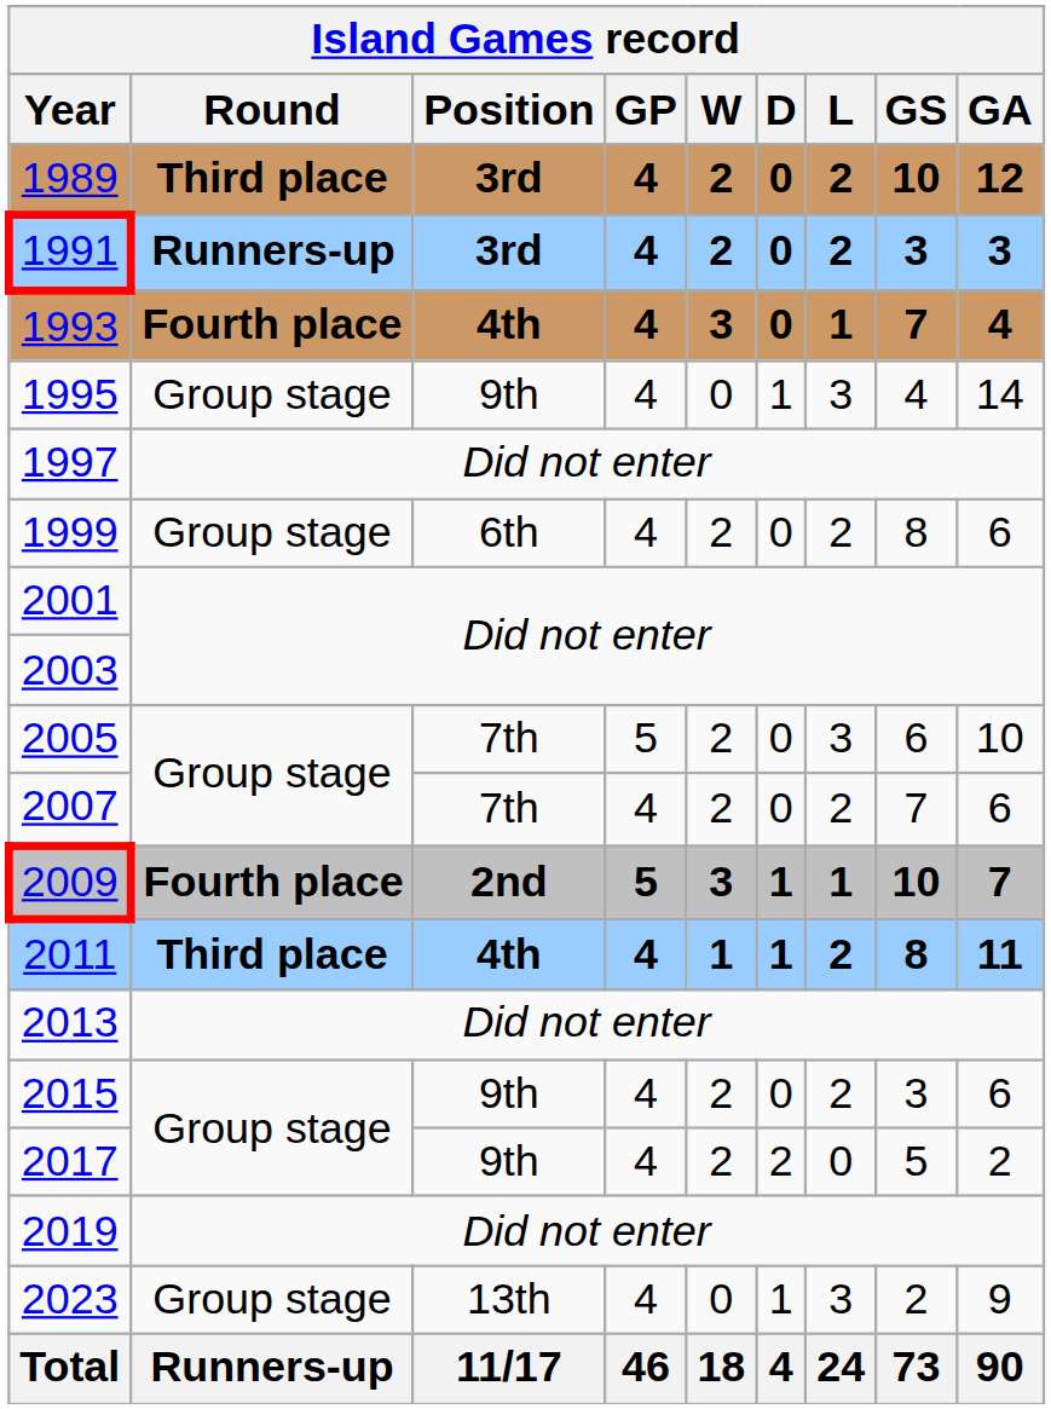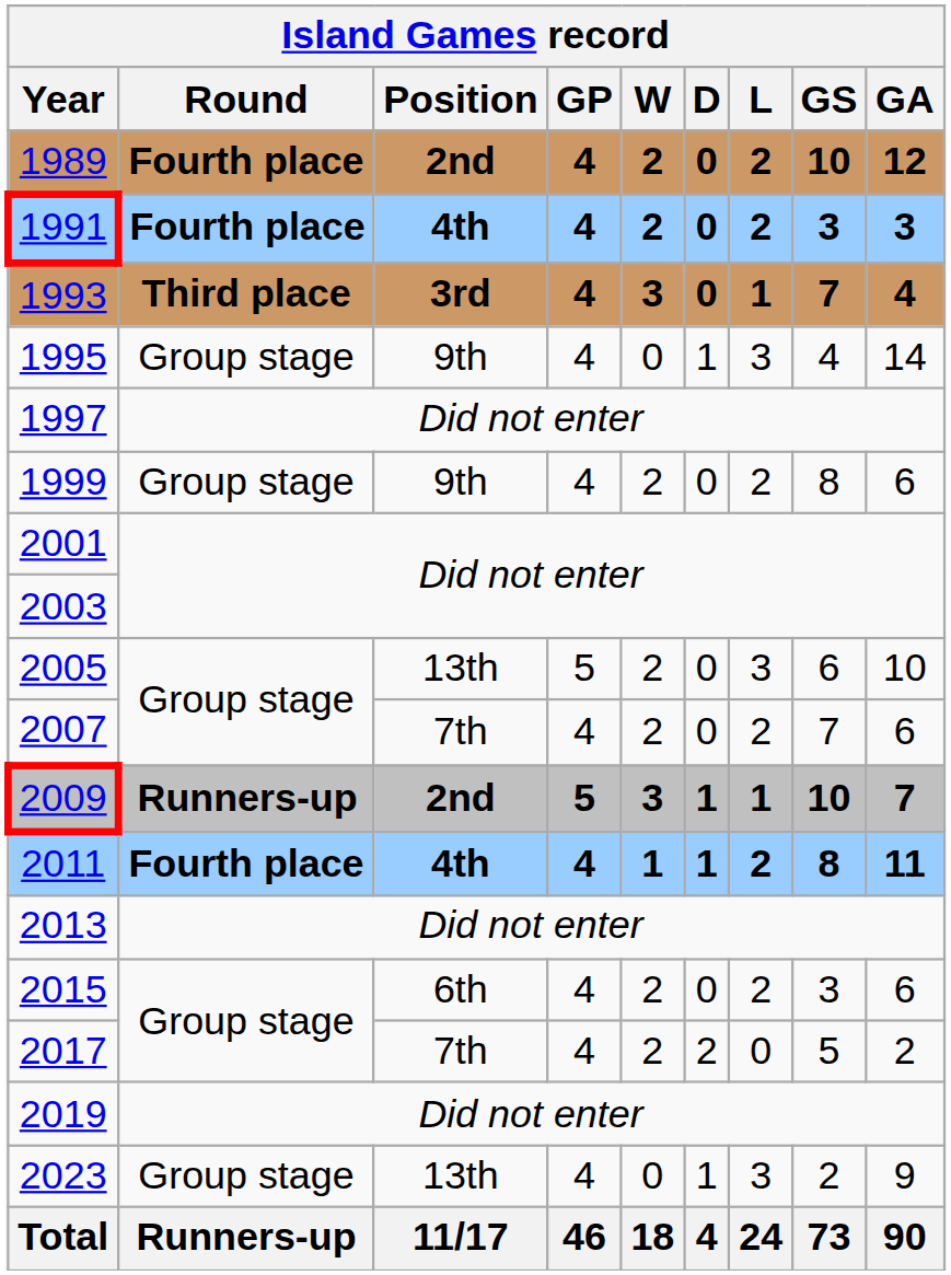1989 | Round: Third place -> Fourth place
1989 | Position: 3rd -> 2nd
1991 | Round: Runners-up -> Fourth place
1991 | Position: 3rd -> 4th
1993 | Round: Fourth place -> Third place
1993 | Position: 4th -> 3rd
1999 | Position: 6th -> 9th
2005 | Position: 7th -> 13th
2009 | Round: Fourth place -> Runners-up
2011 | Round: Third place -> Fourth place
2015 | Position: 9th -> 6th
2017 | Position: 9th -> 7th
